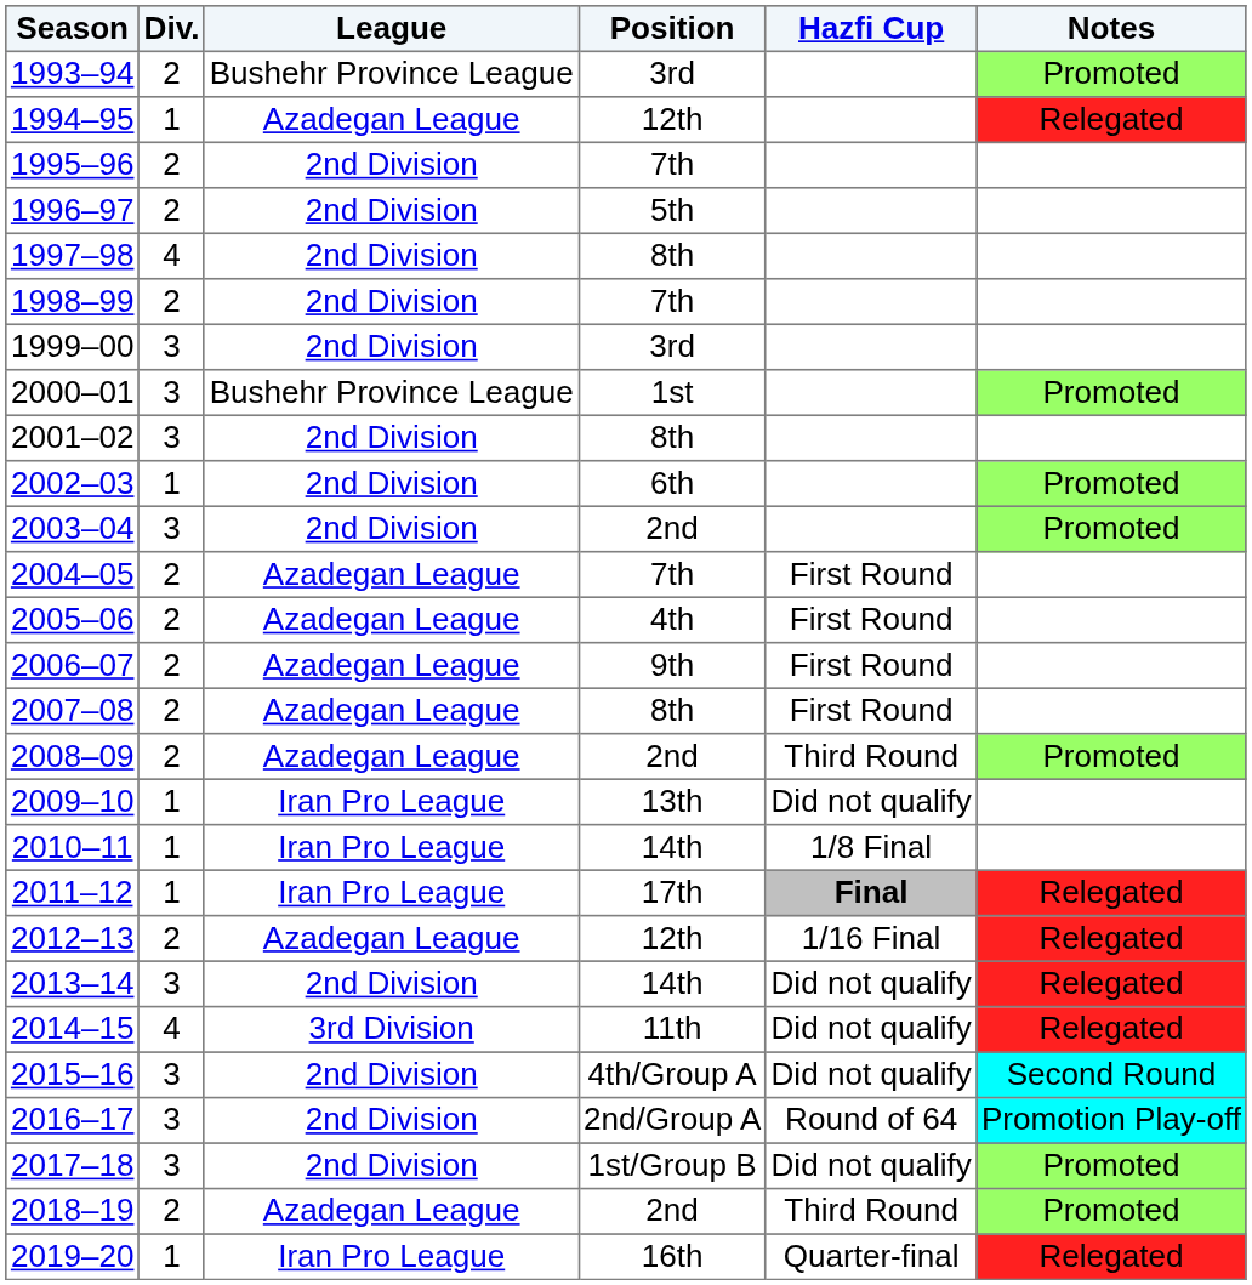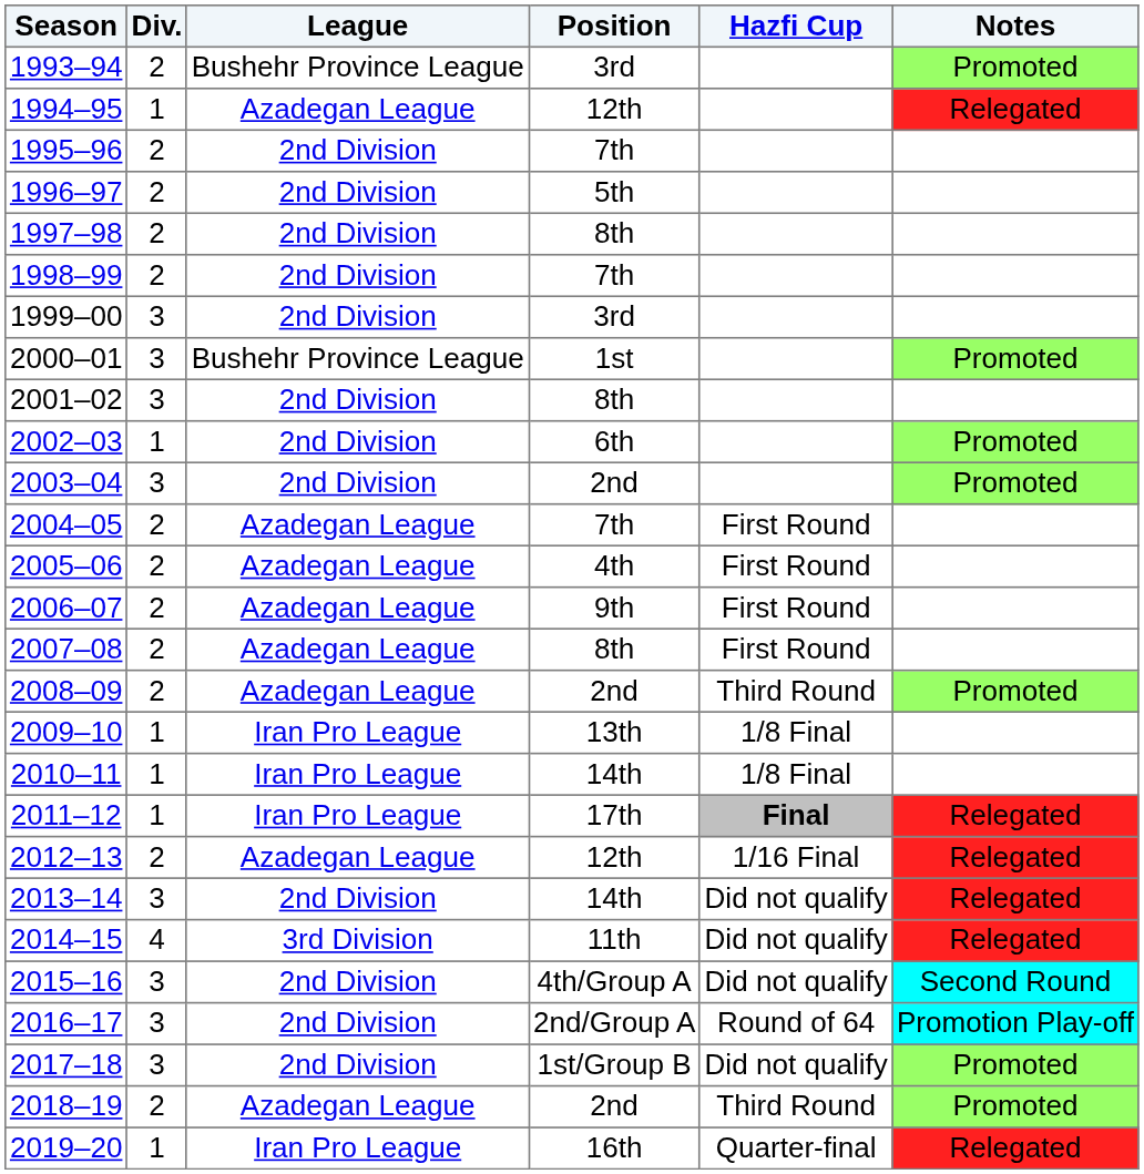1997–98 | Div.: 4 -> 2
2009–10 | Hazfi Cup: Did not qualify -> 1/8 Final
